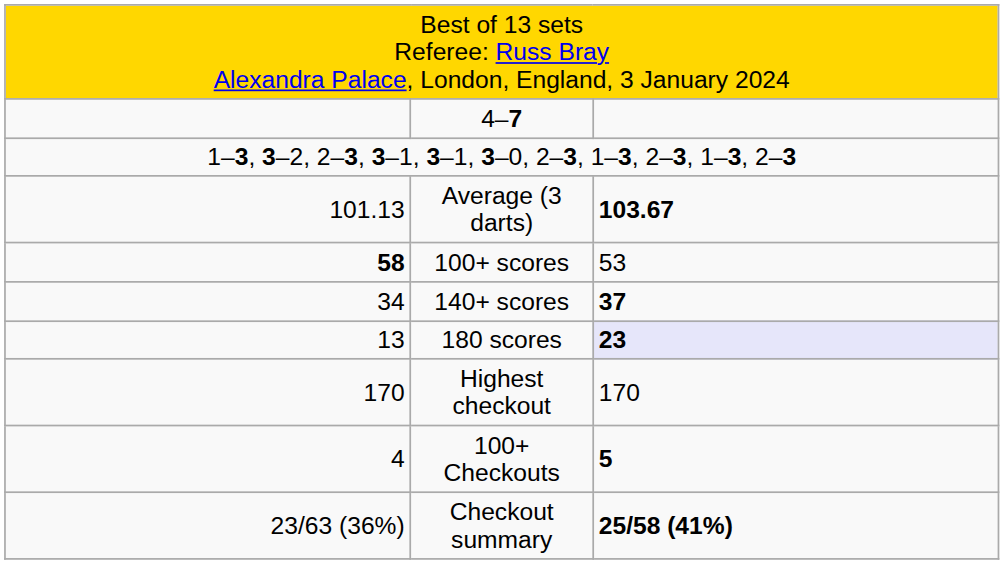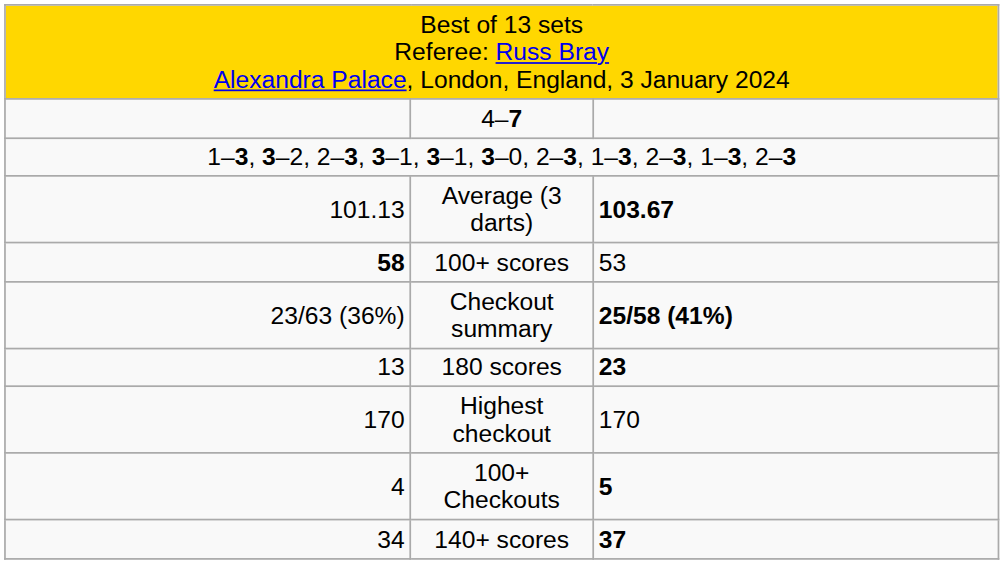rows swapped: 140+ scores <-> Checkout summary
180 scores | column 3: lavender background -> no background
